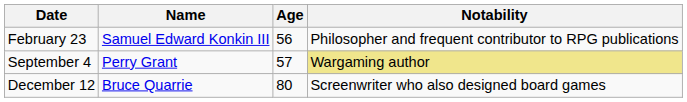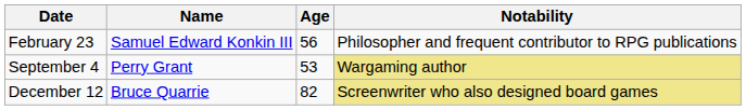September 4 | Age: 57 -> 53
December 12 | Age: 80 -> 82
December 12 | Notability: no background -> khaki background
